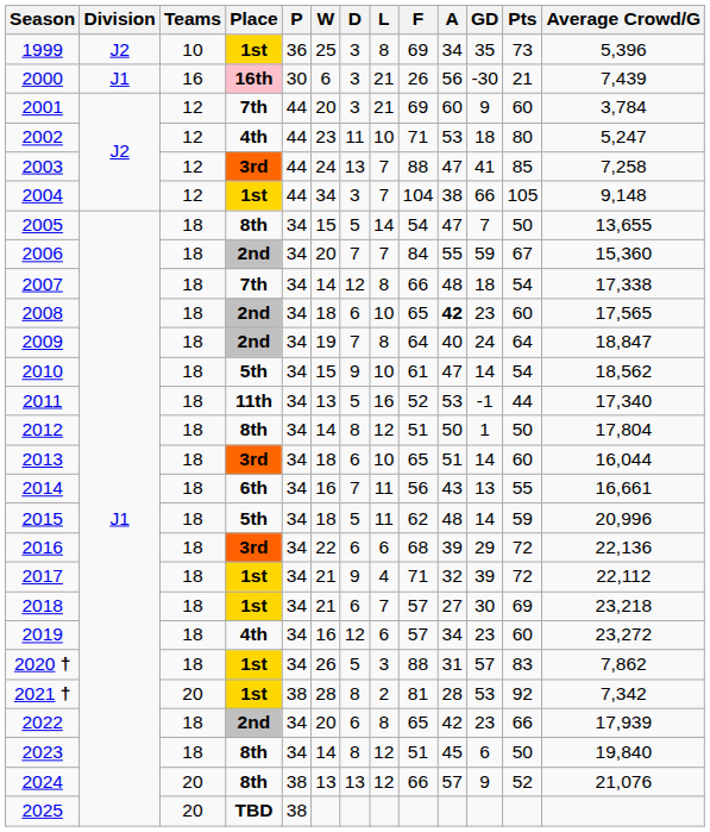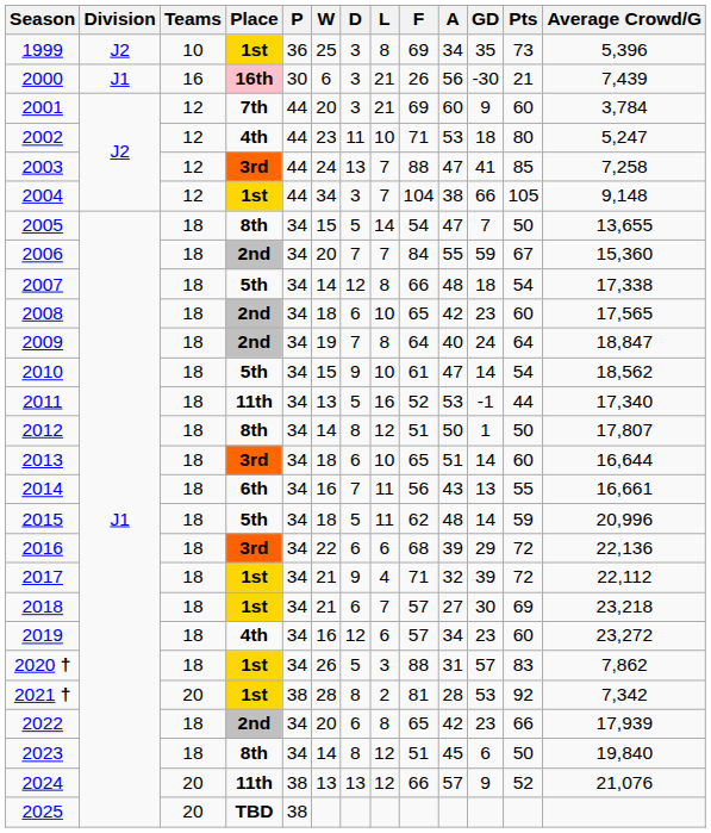2007 | Place: 7th -> 5th
2008 | A: bold -> normal
2012 | Average Crowd/G: 17,804 -> 17,807
2013 | Average Crowd/G: 16,044 -> 16,644
2024 | Place: 8th -> 11th
